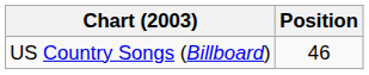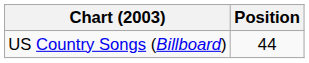US Country Songs (Billboard) | Position: 46 -> 44
